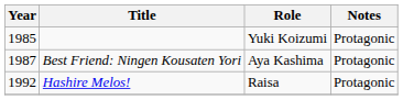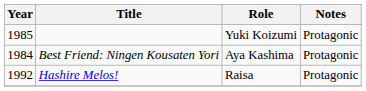Best Friend: Ningen Kousaten Yori | Year: 1987 -> 1984
